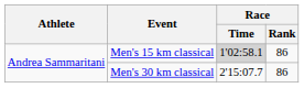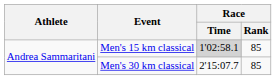Men's 15 km classical | Race / Rank: 86 -> 85
Men's 30 km classical | Race / Rank: 86 -> 85
